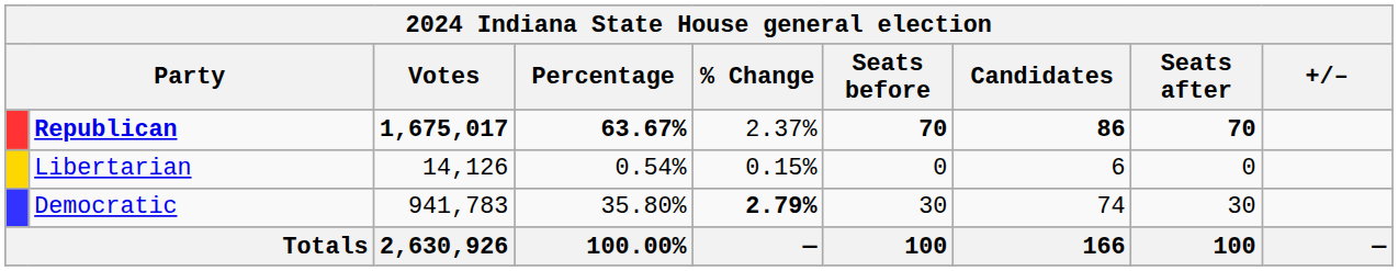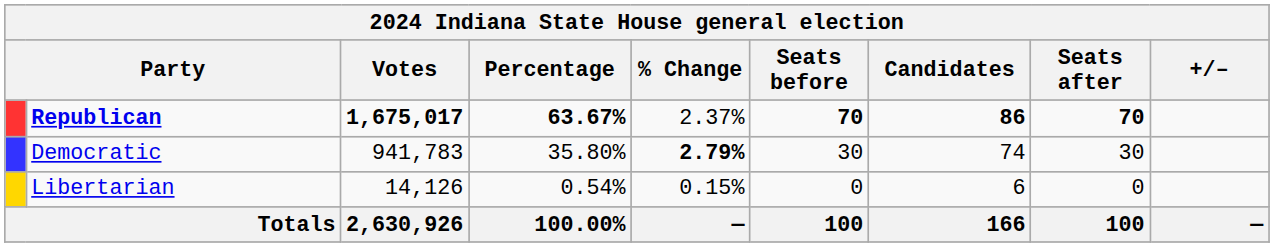rows swapped: Democratic <-> Libertarian
